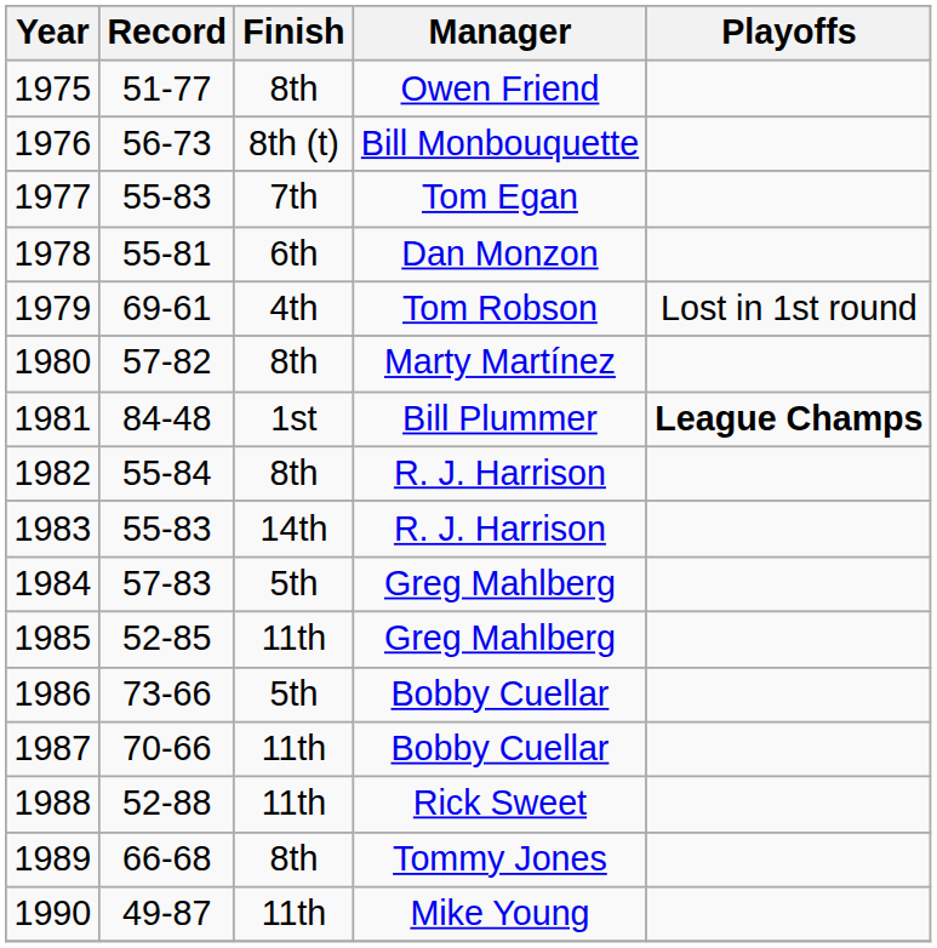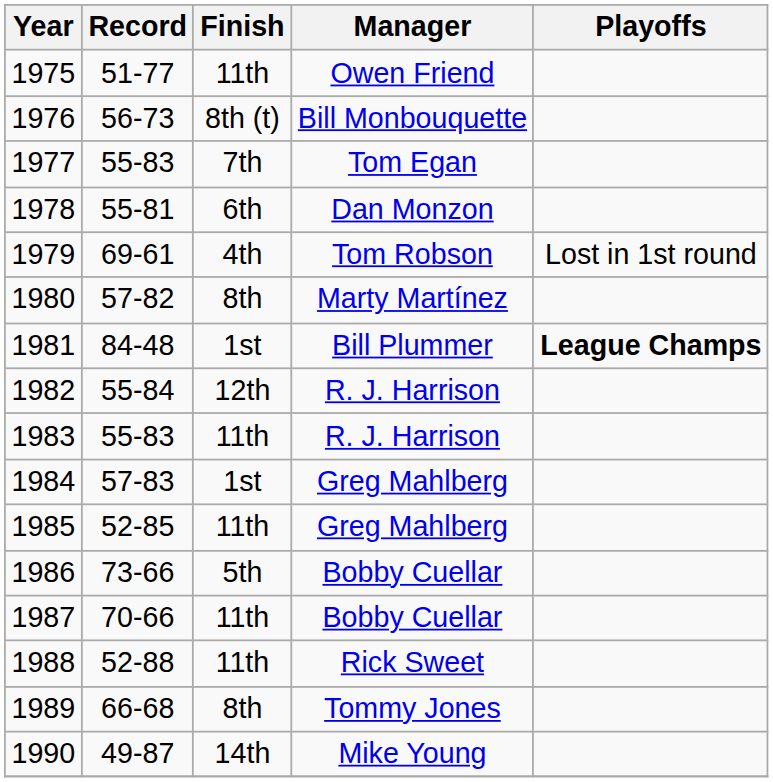1975 | Finish: 8th -> 11th
1982 | Finish: 8th -> 12th
1983 | Finish: 14th -> 11th
1984 | Finish: 5th -> 1st
1990 | Finish: 11th -> 14th
